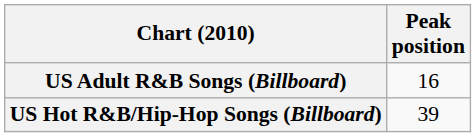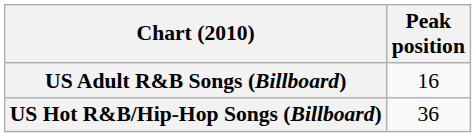US Hot R&B/Hip-Hop Songs (Billboard) | Peak position: 39 -> 36
